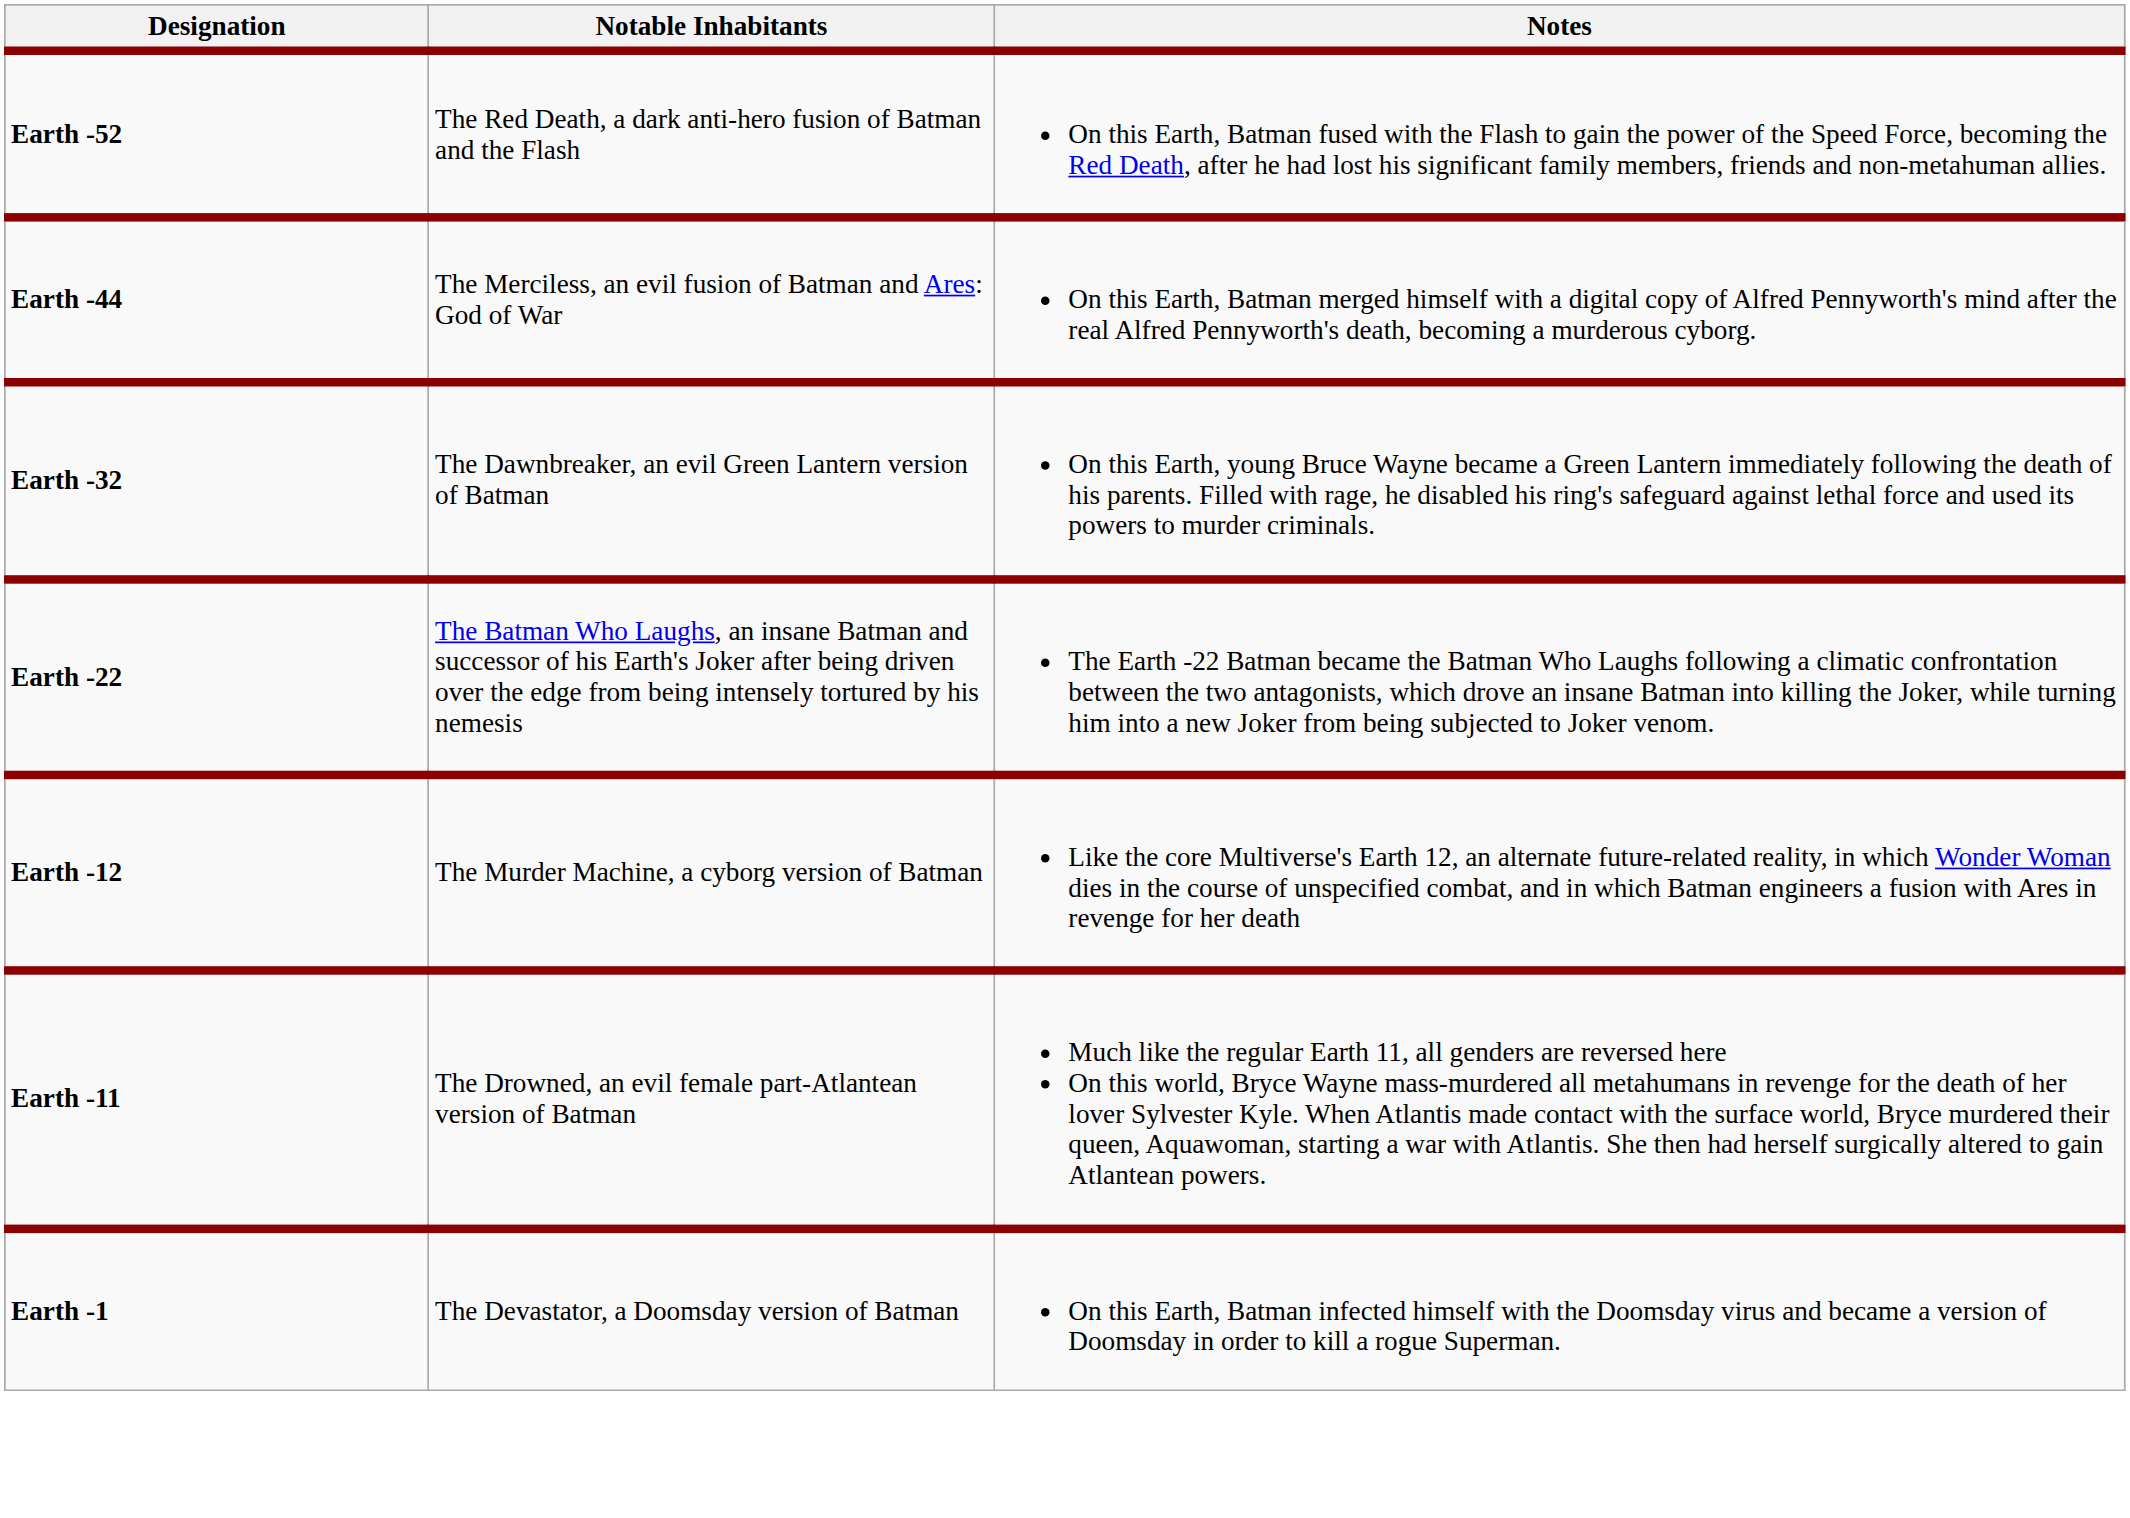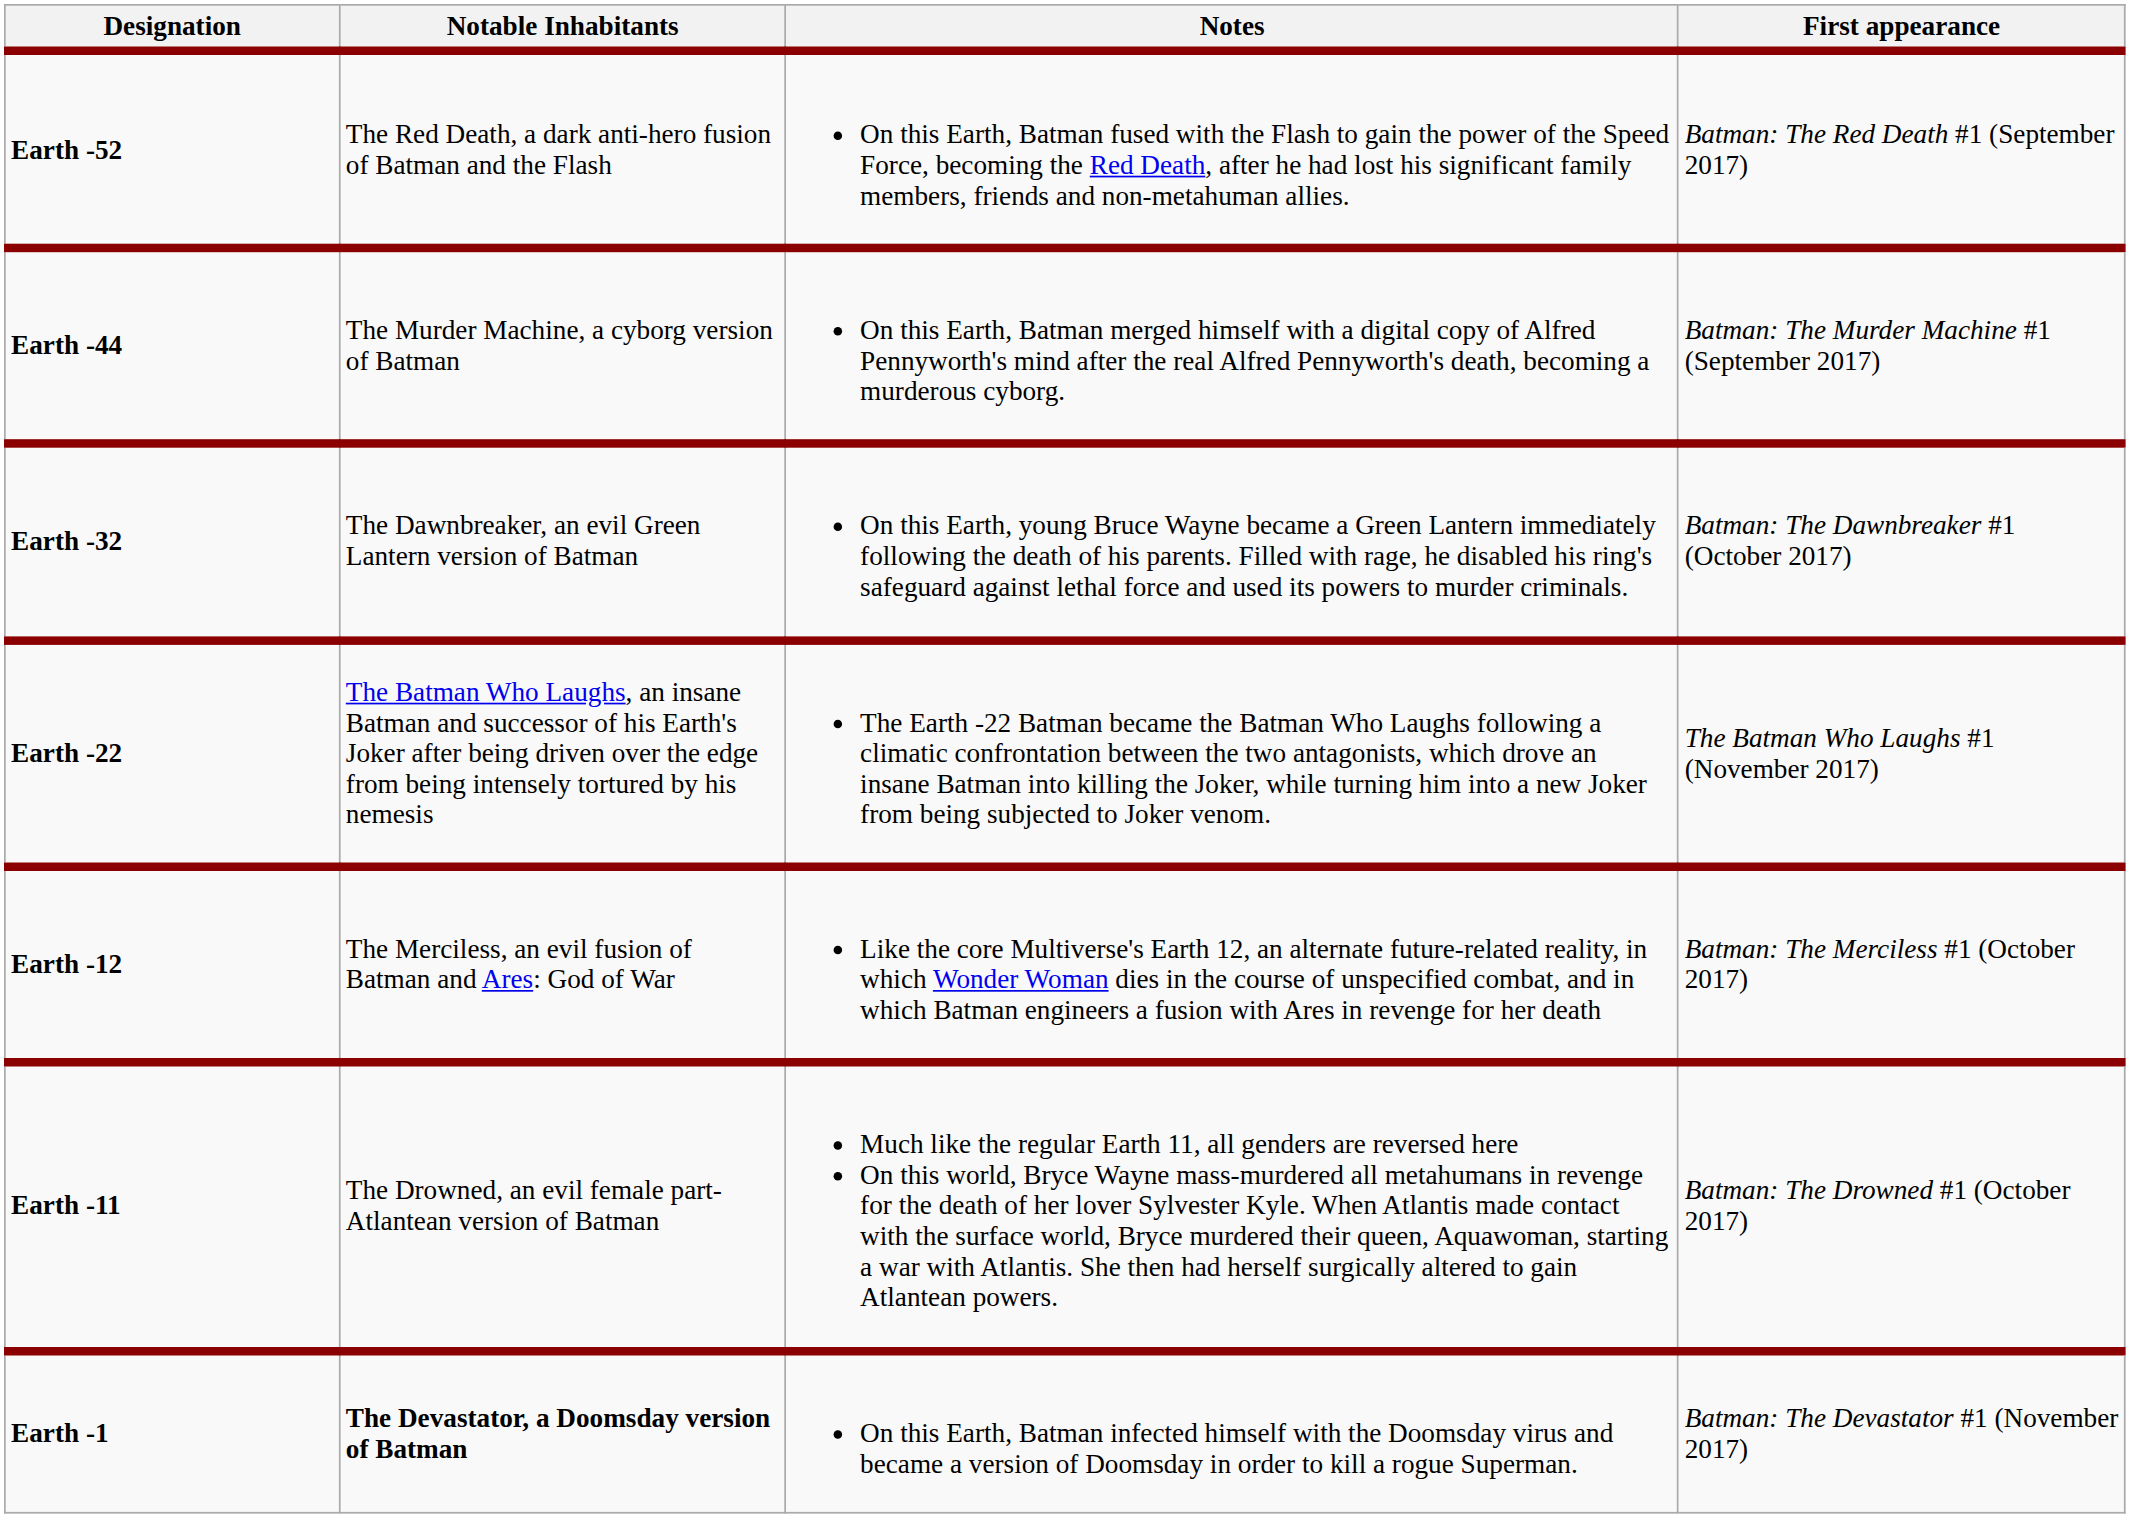+ column: First appearance | Batman: The Red Death #1 (September 2017) | Batman: The Murder Machine #1 (September 2017) | Batman: The Dawnbreaker #1 (October 2017) | The Batman Who Laughs #1 (November 2017) | Batman: The Merciless #1 (October 2017) | Batman: The Drowned #1 (October 2017) | Batman: The Devastator #1 (November 2017)
Earth -44 | Notable Inhabitants: The Merciless, an evil fusion of Batman and Ares: God of War -> The Murder Machine, a cyborg version of Batman
Earth -12 | Notable Inhabitants: The Murder Machine, a cyborg version of Batman -> The Merciless, an evil fusion of Batman and Ares: God of War
Earth -1 | Notable Inhabitants: normal -> bold
